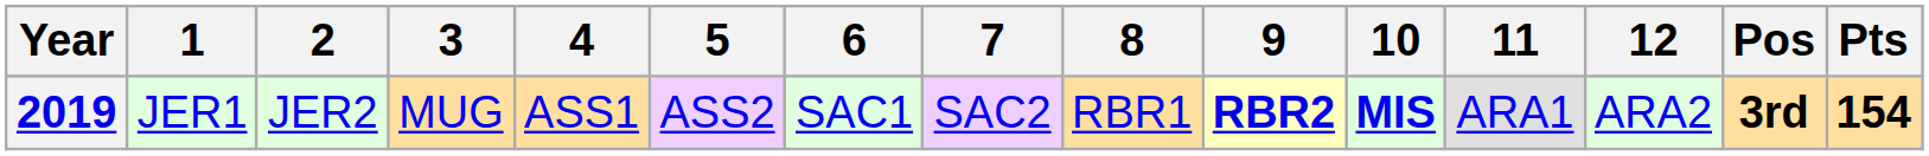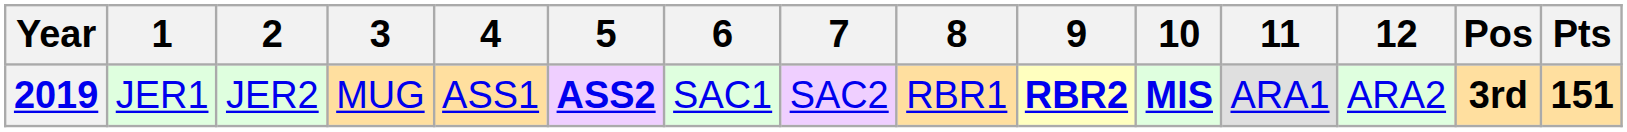2019 | 5: normal -> bold
2019 | Pts: 154 -> 151
